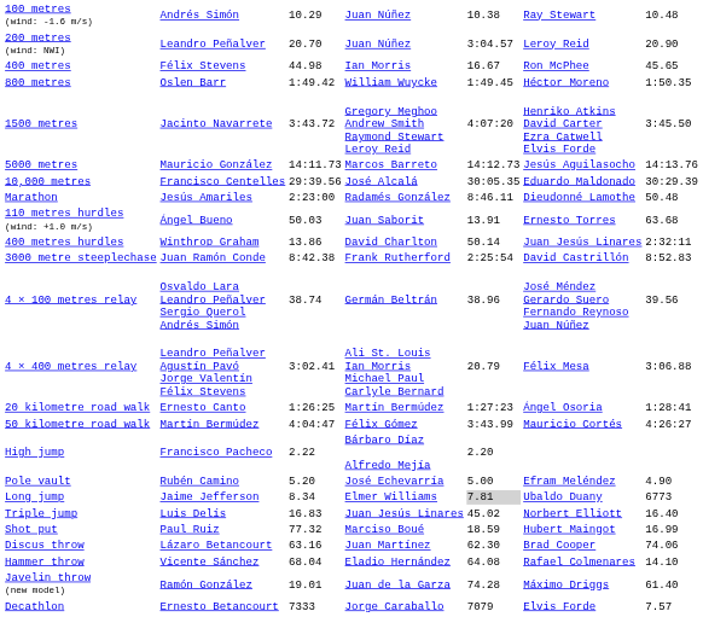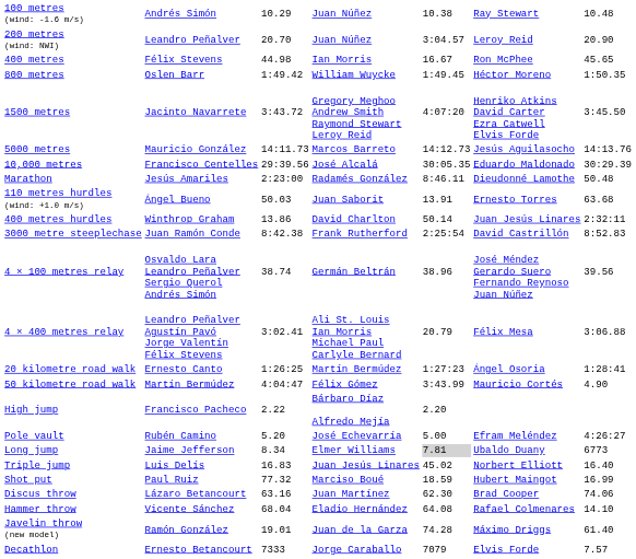50 kilometre road walk | column 7: 4:26:27 -> 4.90
Pole vault | column 7: 4.90 -> 4:26:27
